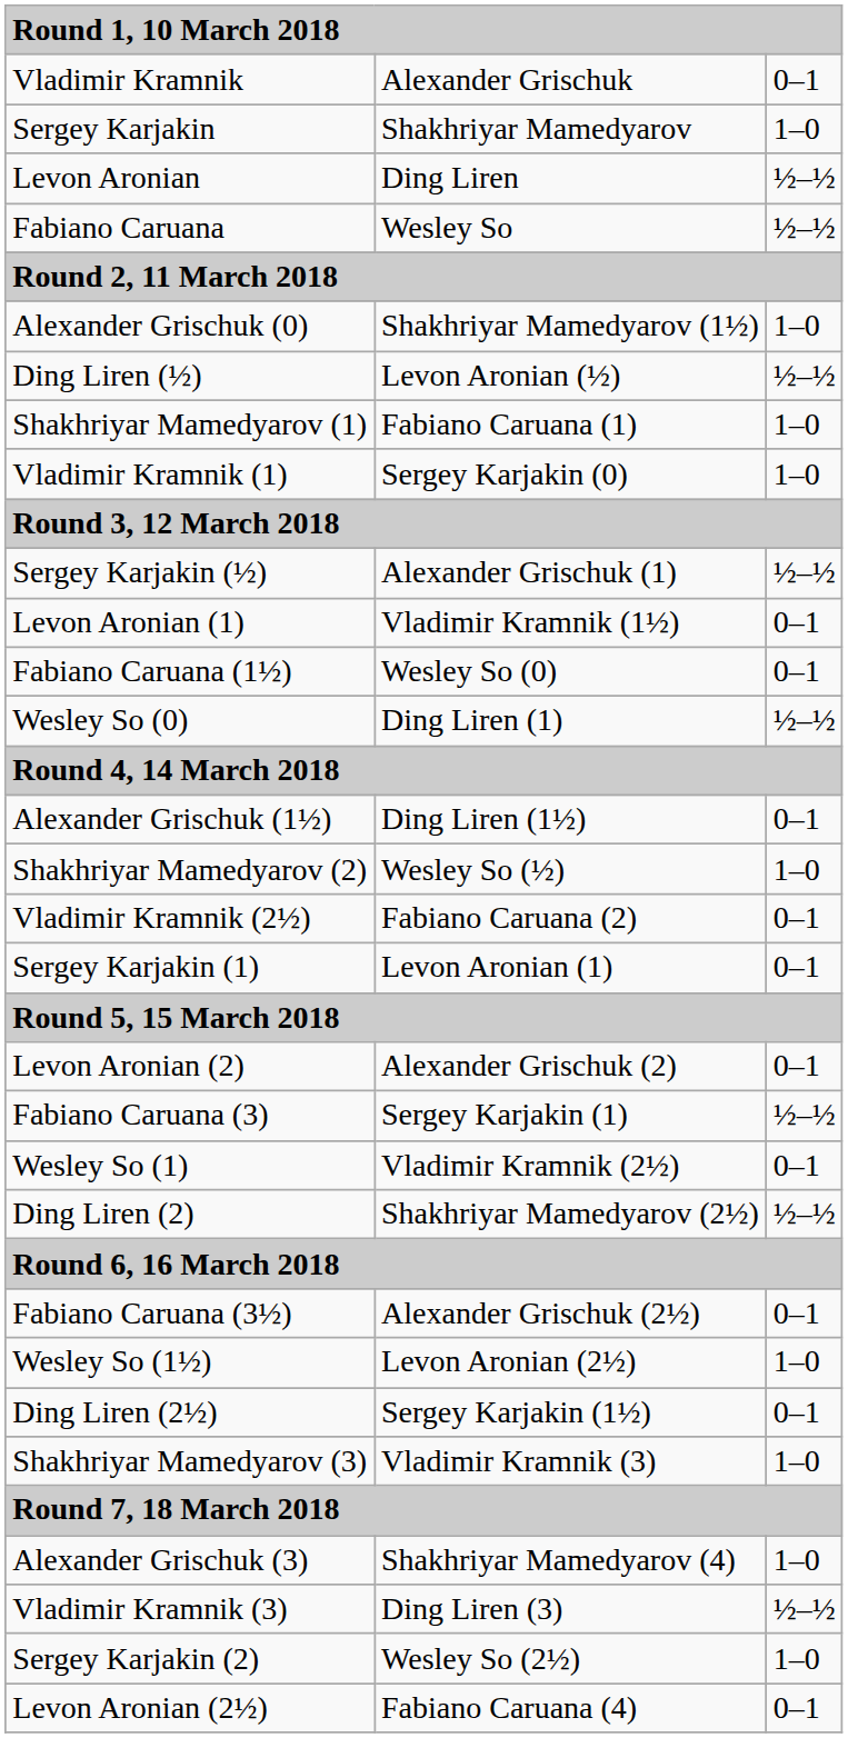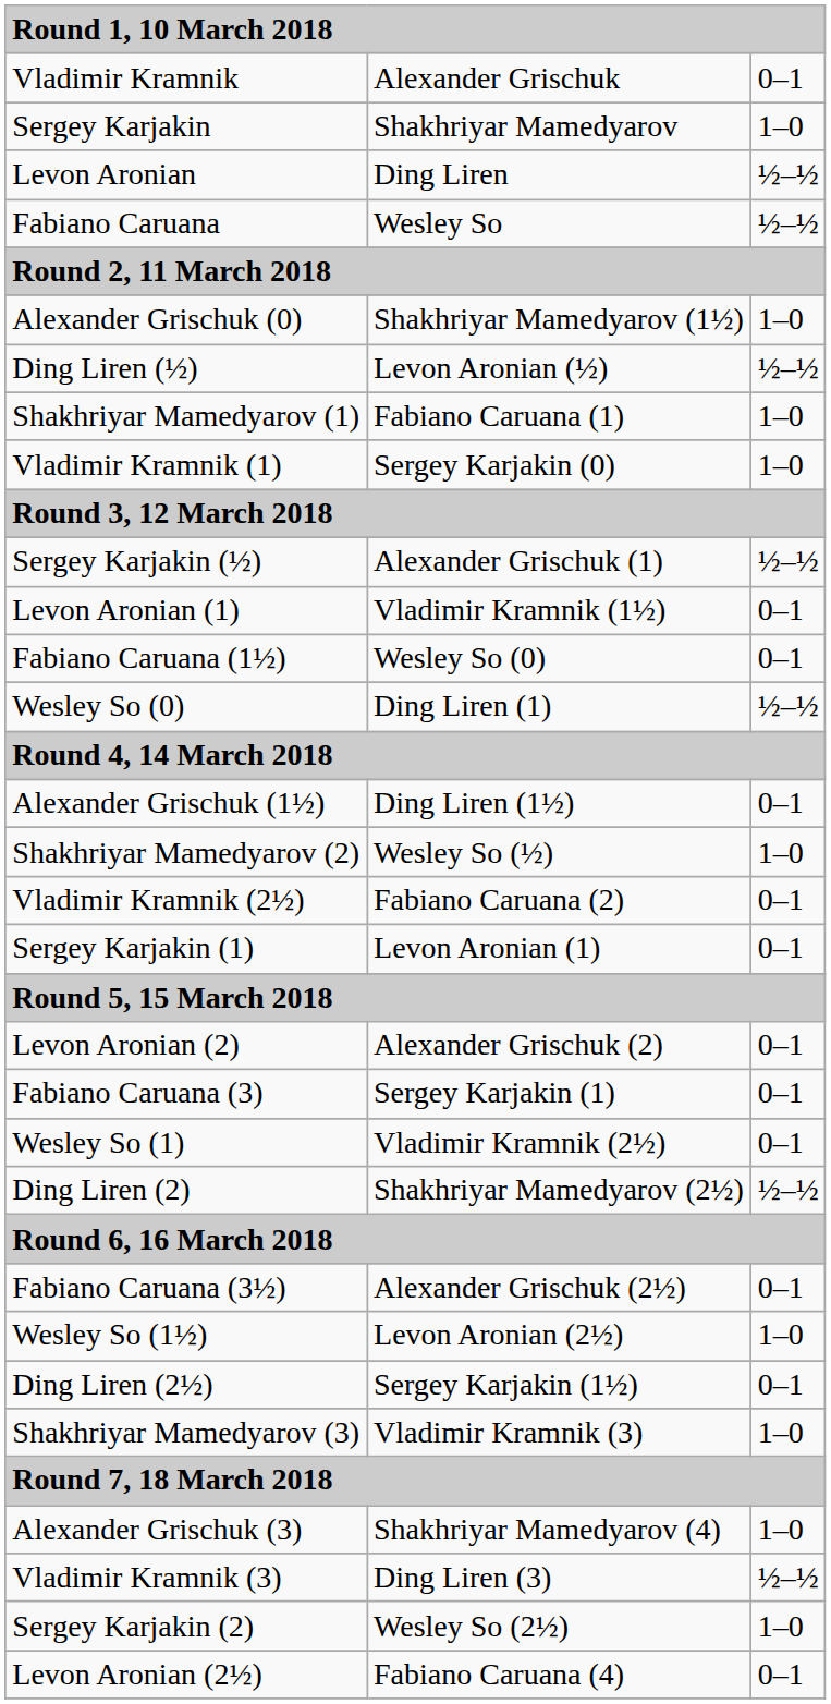Fabiano Caruana (3) | column 3: ½–½ -> 0–1
